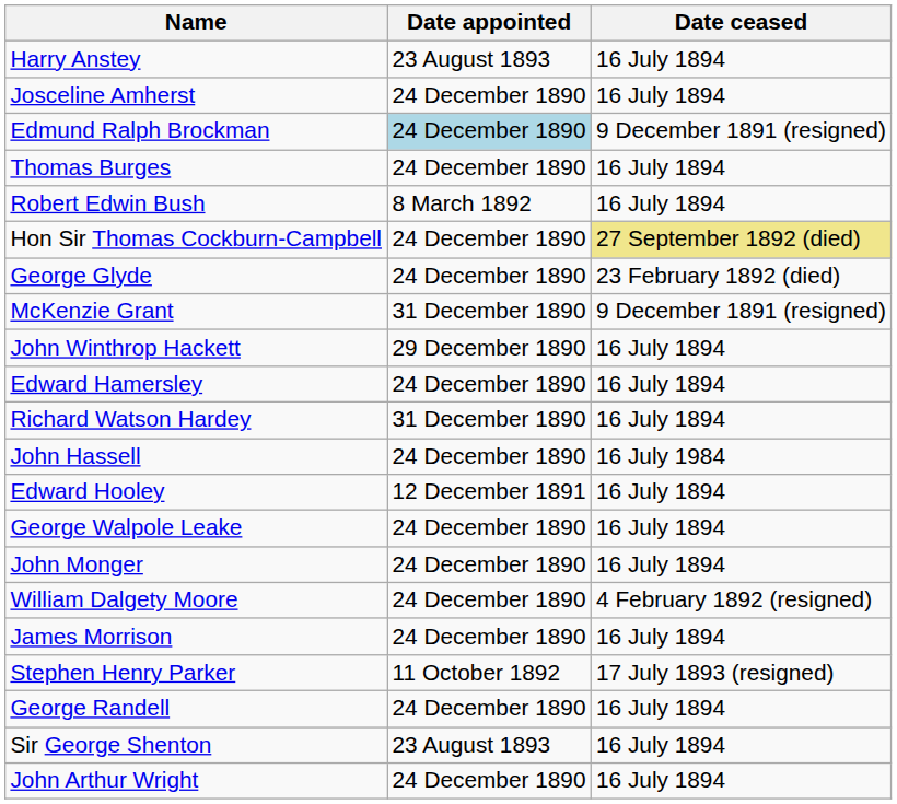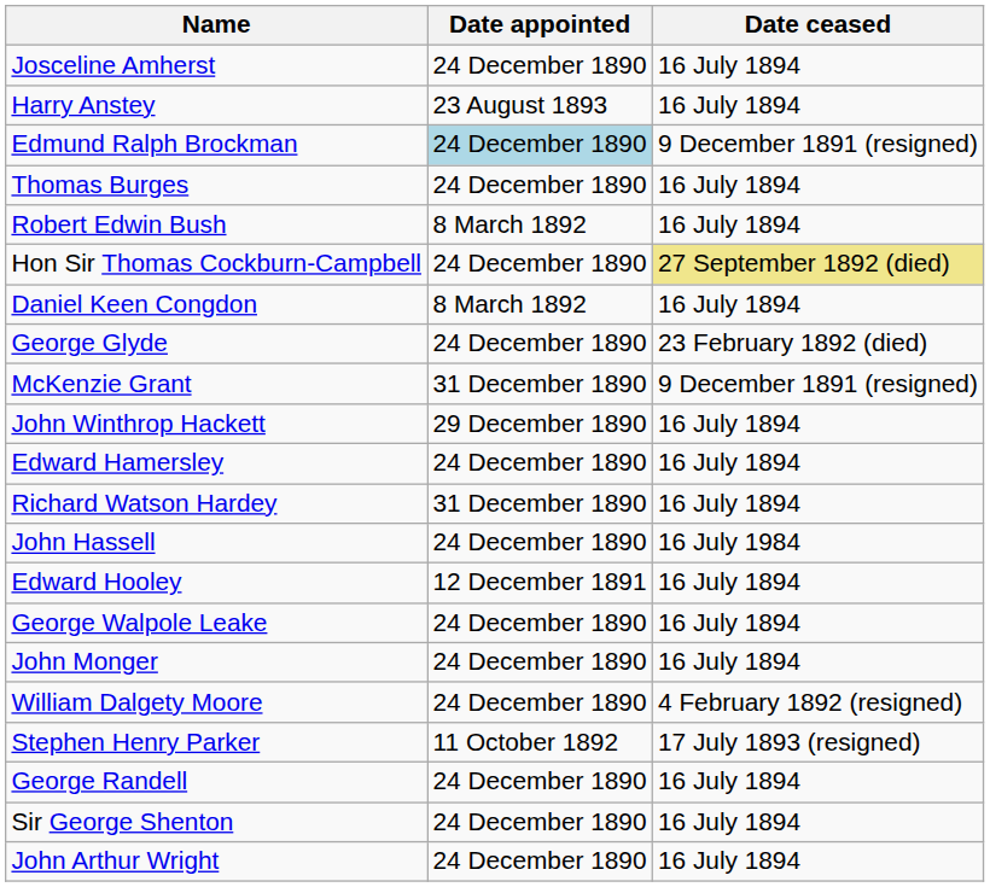rows swapped: Josceline Amherst <-> Harry Anstey
+ row: Daniel Keen Congdon | 8 March 1892 | 16 July 1894
- row: James Morrison | 24 December 1890 | 16 July 1894
Sir George Shenton | Date appointed: 23 August 1893 -> 24 December 1890
